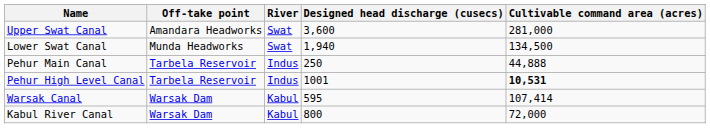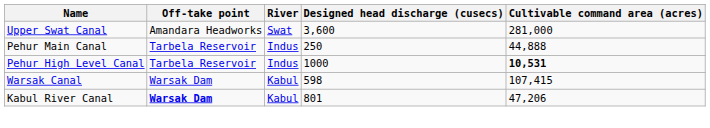- row: Lower Swat Canal | Munda Headworks | Swat | 1,940 | 134,500
Pehur High Level Canal | Designed head discharge (cusecs): 1001 -> 1000
Warsak Canal | Designed head discharge (cusecs): 595 -> 598
Warsak Canal | Cultivable command area (acres): 107,414 -> 107,415
Kabul River Canal | Off-take point: normal -> bold
Kabul River Canal | Designed head discharge (cusecs): 800 -> 801
Kabul River Canal | Cultivable command area (acres): 72,000 -> 47,206
